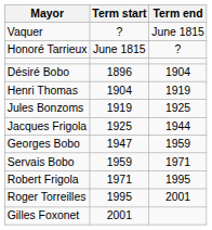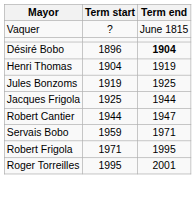- row: Honoré Tarrieux | June 1815 | ?
Désiré Bobo | Term end: normal -> bold
+ row: Robert Cantier | 1944 | 1947
- row: Georges Bobo | 1947 | 1959
- row: Gilles Foxonet | 2001
